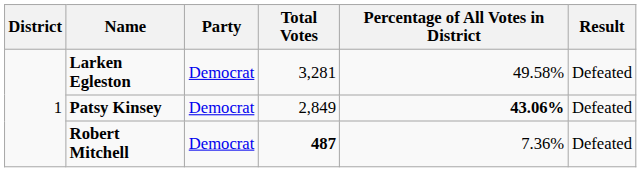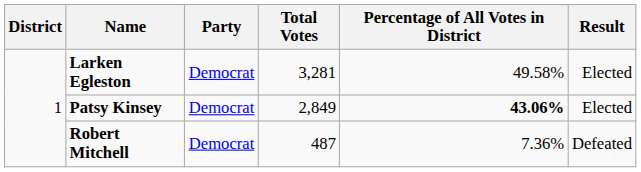Larken Egleston | Result: Defeated -> Elected
Patsy Kinsey | Result: Defeated -> Elected
Robert Mitchell | Total Votes: bold -> normal
